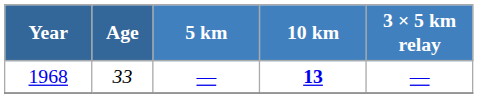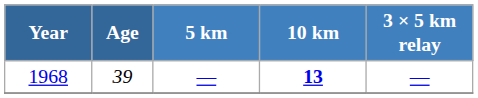1968 | Age: 33 -> 39
